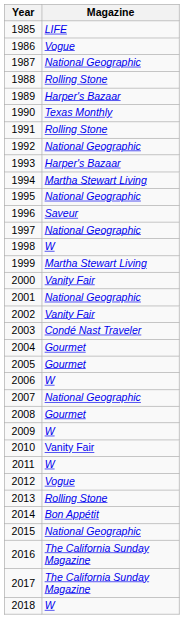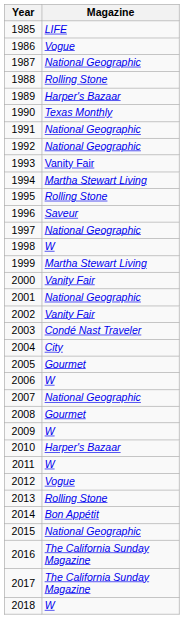1991 | Magazine: Rolling Stone -> National Geographic
1993 | Magazine: Harper's Bazaar -> Vanity Fair
1995 | Magazine: National Geographic -> Rolling Stone
2004 | Magazine: Gourmet -> City
2010 | Magazine: Vanity Fair -> Harper's Bazaar
